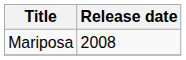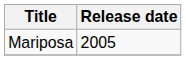Mariposa | Release date: 2008 -> 2005
